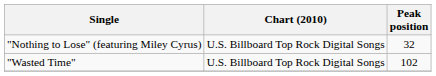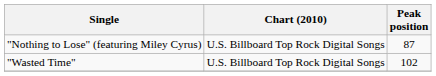"Nothing to Lose" (featuring Miley Cyrus) | Peak position: 32 -> 87
